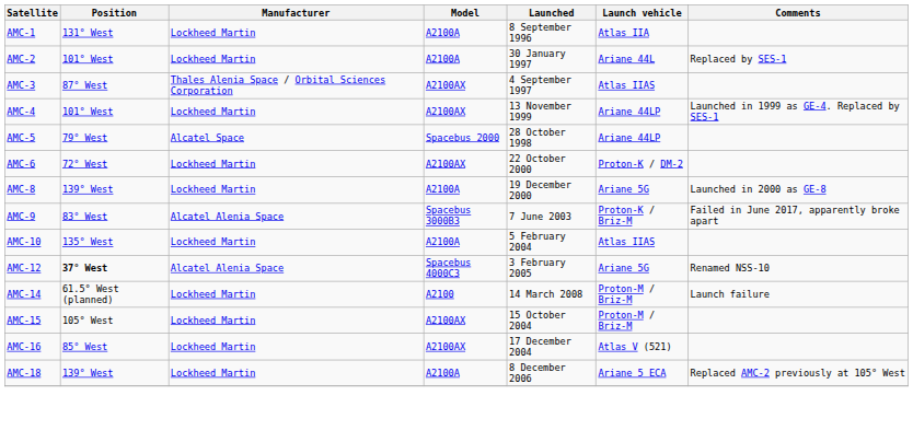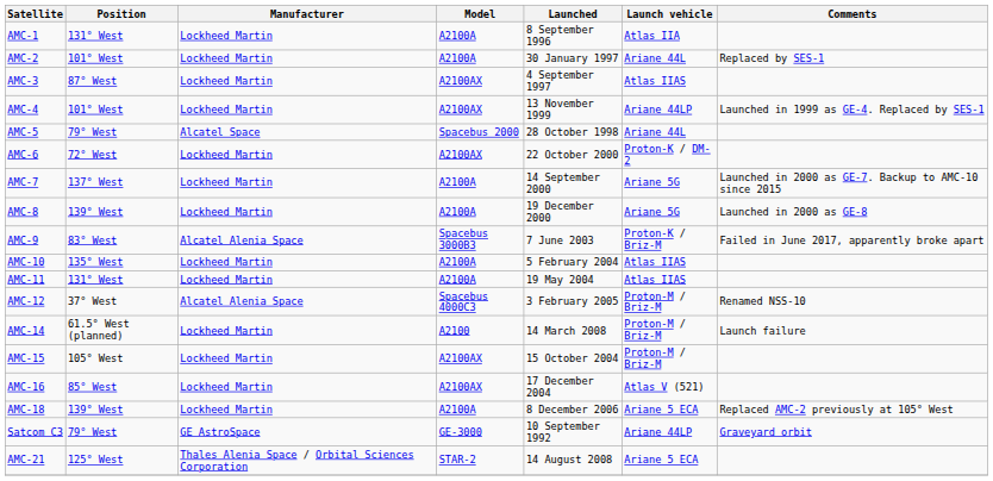AMC-3 | Manufacturer: Thales Alenia Space / Orbital Sciences Corporation -> Lockheed Martin
AMC-5 | Launch vehicle: Ariane 44LP -> Ariane 44L
+ row: AMC-7 | 137° West | Lockheed Martin | A2100A | 14 September 2000 | Ariane 5G | Launched in 2000 as GE-7. Backup to AMC-10 since 2015
+ row: AMC-11 | 131° West | Lockheed Martin | A2100A | 19 May 2004 | Atlas IIAS
AMC-12 | Position: bold -> normal
AMC-12 | Launch vehicle: Ariane 5G -> Proton-M / Briz-M
+ row: Satcom C3 | 79° West | GE AstroSpace | GE-3000 | 10 September 1992 | Ariane 44LP | Graveyard orbit
+ row: AMC-21 | 125° West | Thales Alenia Space / Orbital Sciences Corporation | STAR-2 | 14 August 2008 | Ariane 5 ECA
